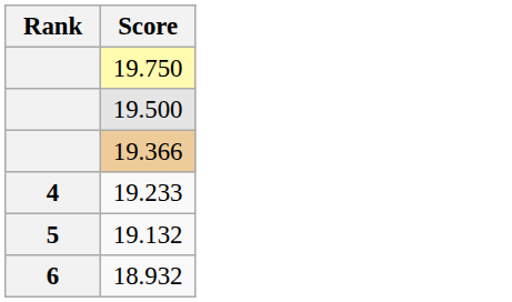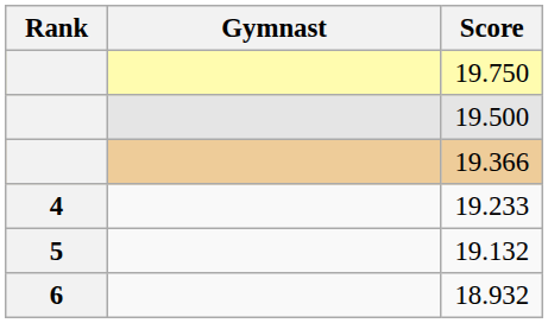+ column: Gymnast
